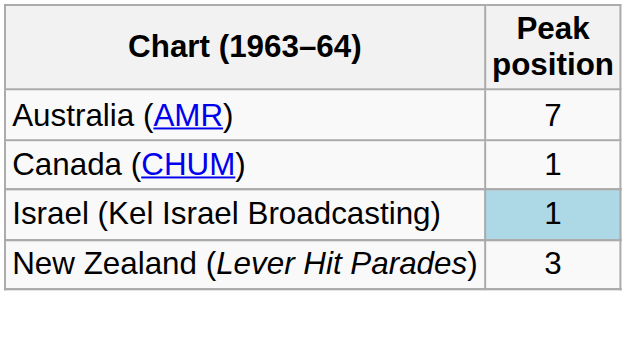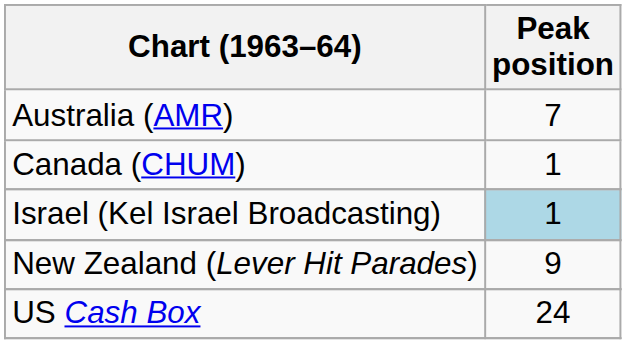New Zealand (Lever Hit Parades) | Peak position: 3 -> 9
+ row: US Cash Box | 24
